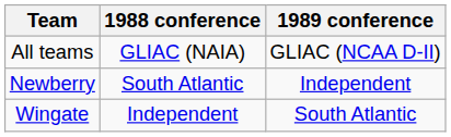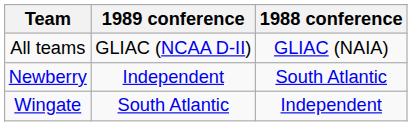columns swapped: 1988 conference <-> 1989 conference
